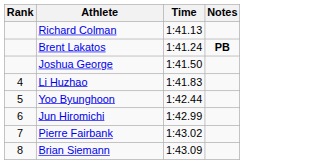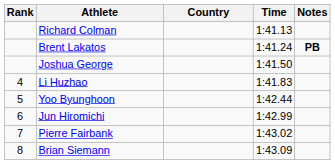+ column: Country
